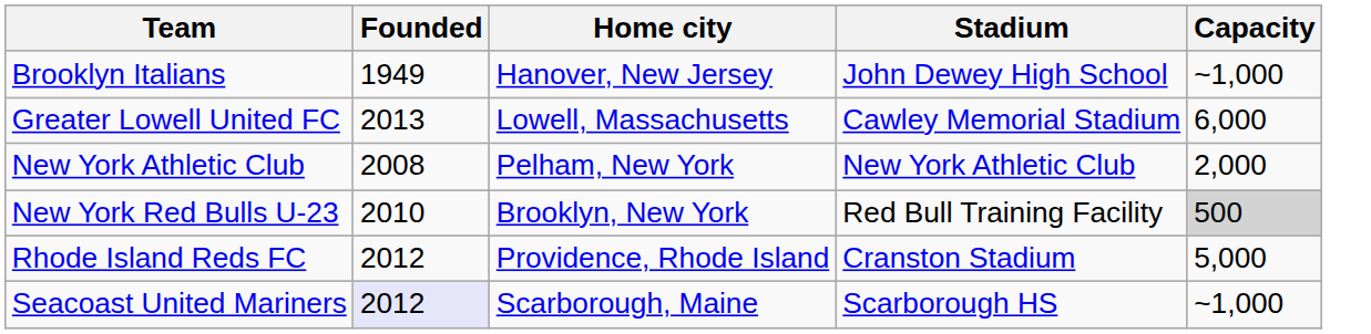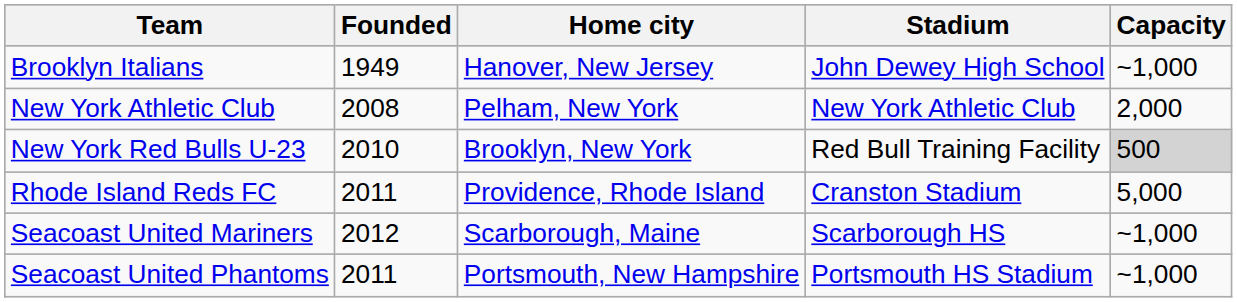- row: Greater Lowell United FC | 2013 | Lowell, Massachusetts | Cawley Memorial Stadium | 6,000
Rhode Island Reds FC | Founded: 2012 -> 2011
Seacoast United Mariners | Founded: lavender background -> no background
+ row: Seacoast United Phantoms | 2011 | Portsmouth, New Hampshire | Portsmouth HS Stadium | ~1,000
